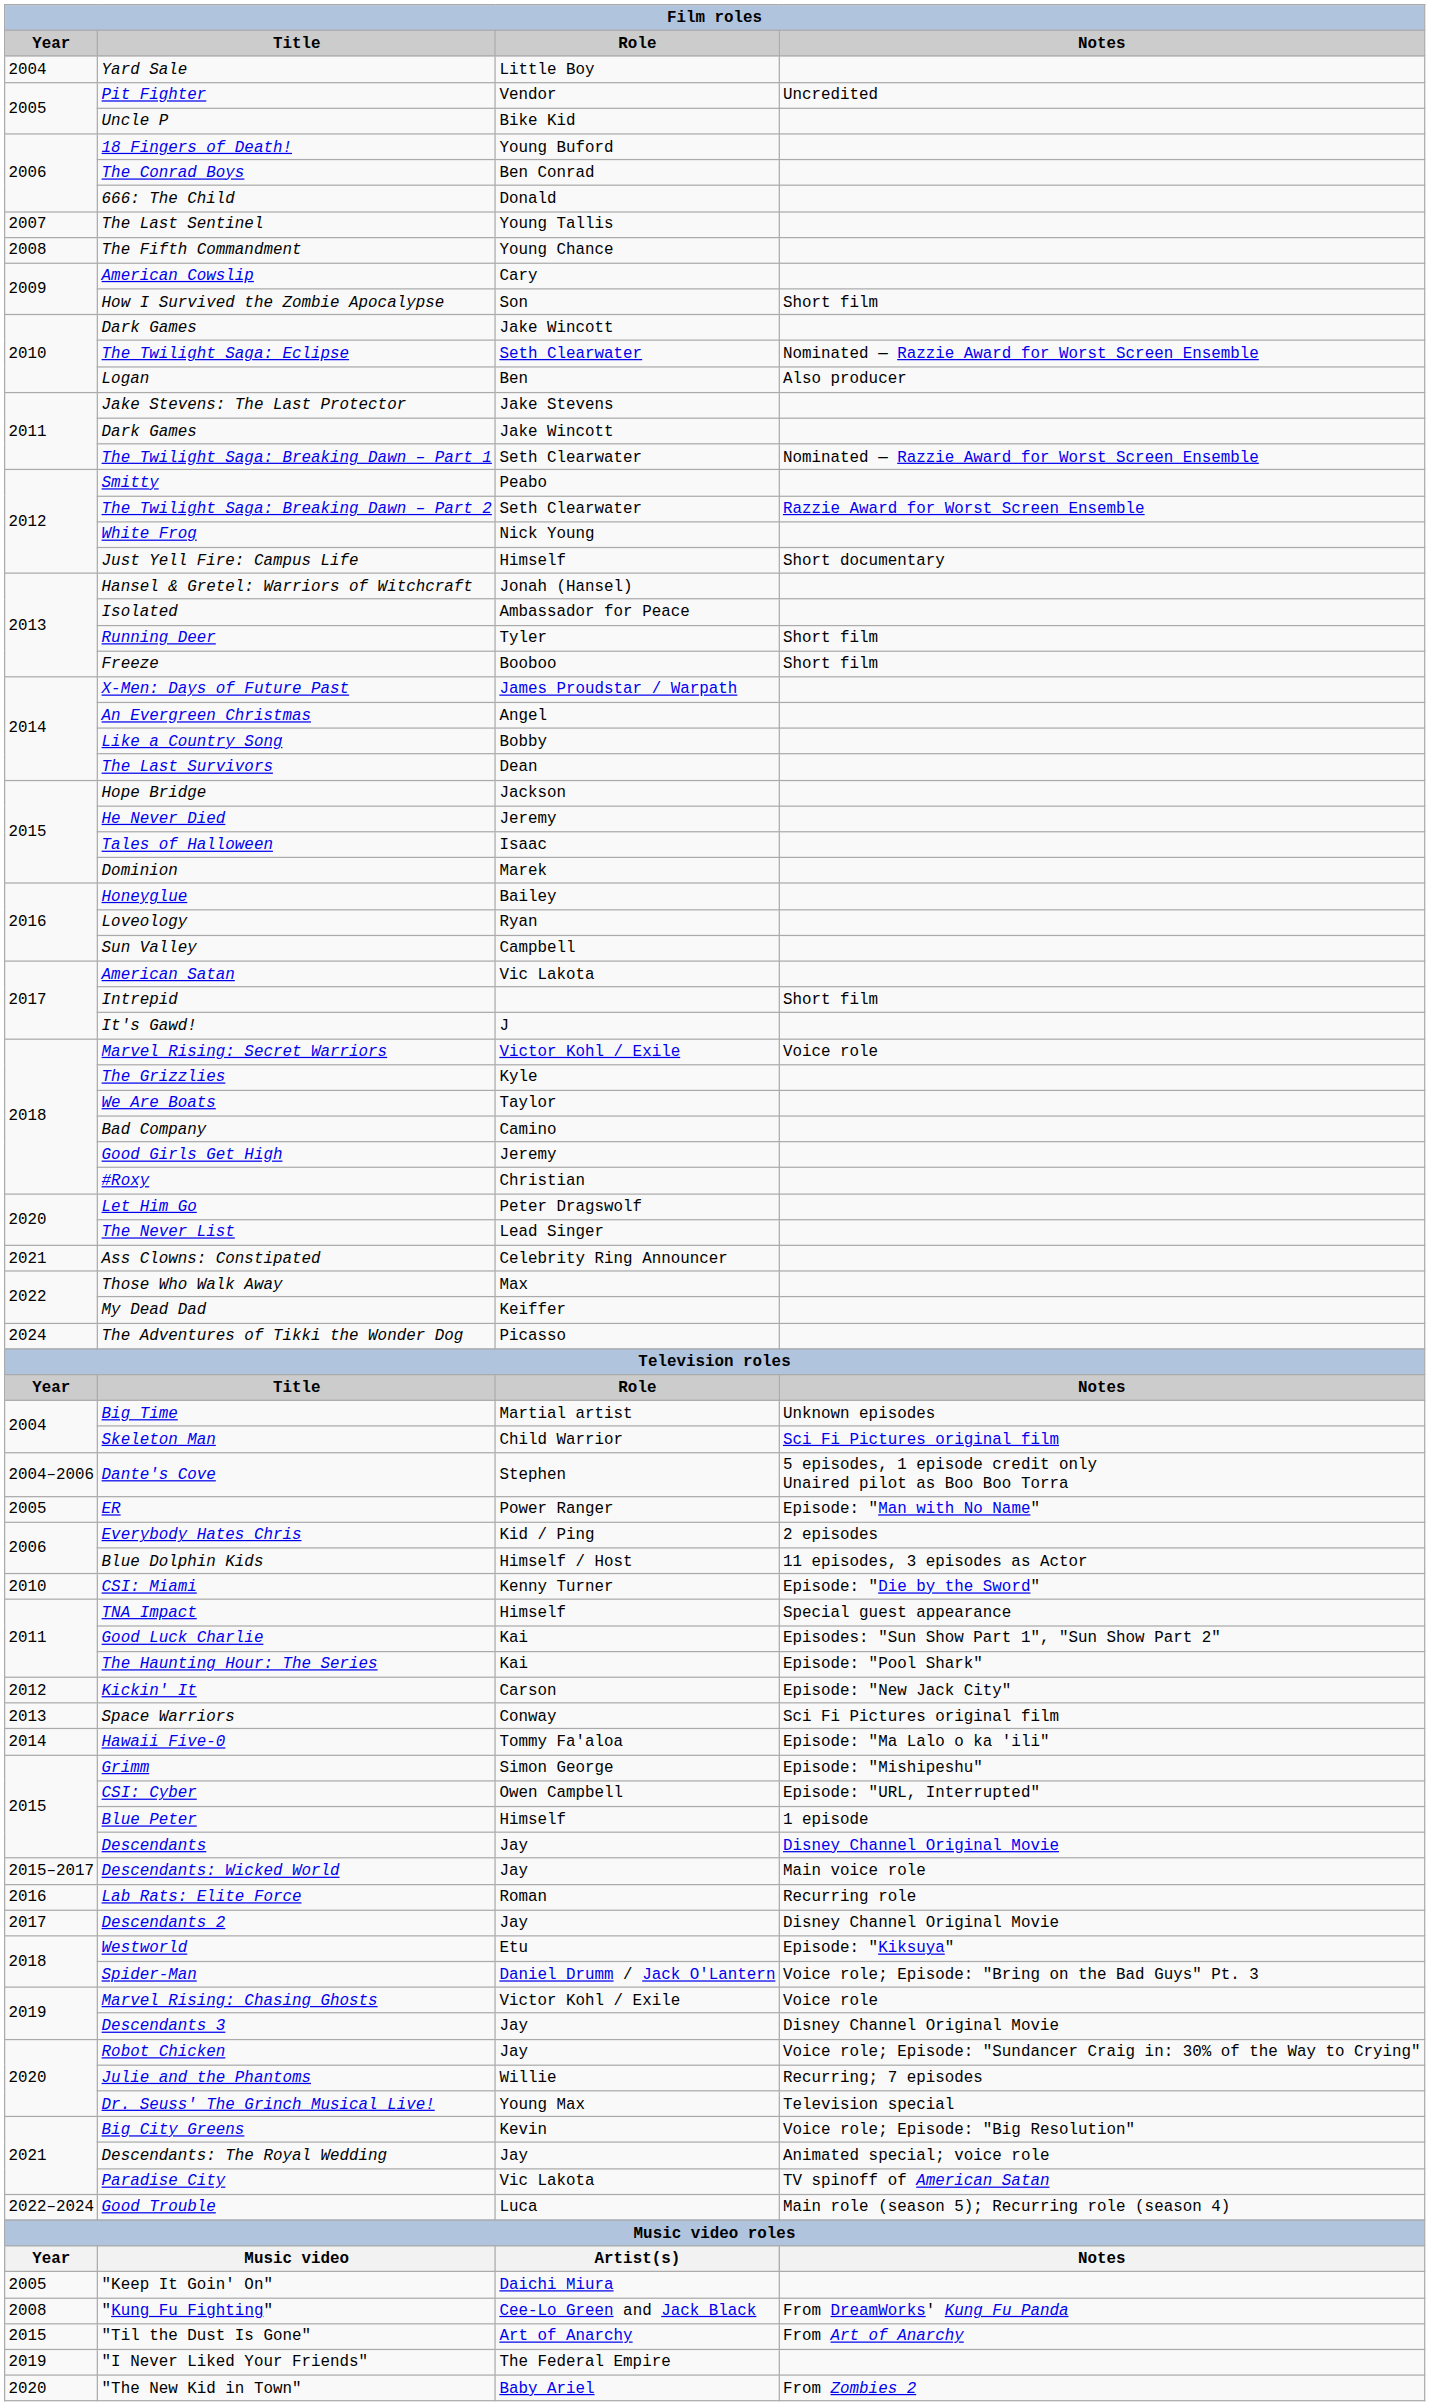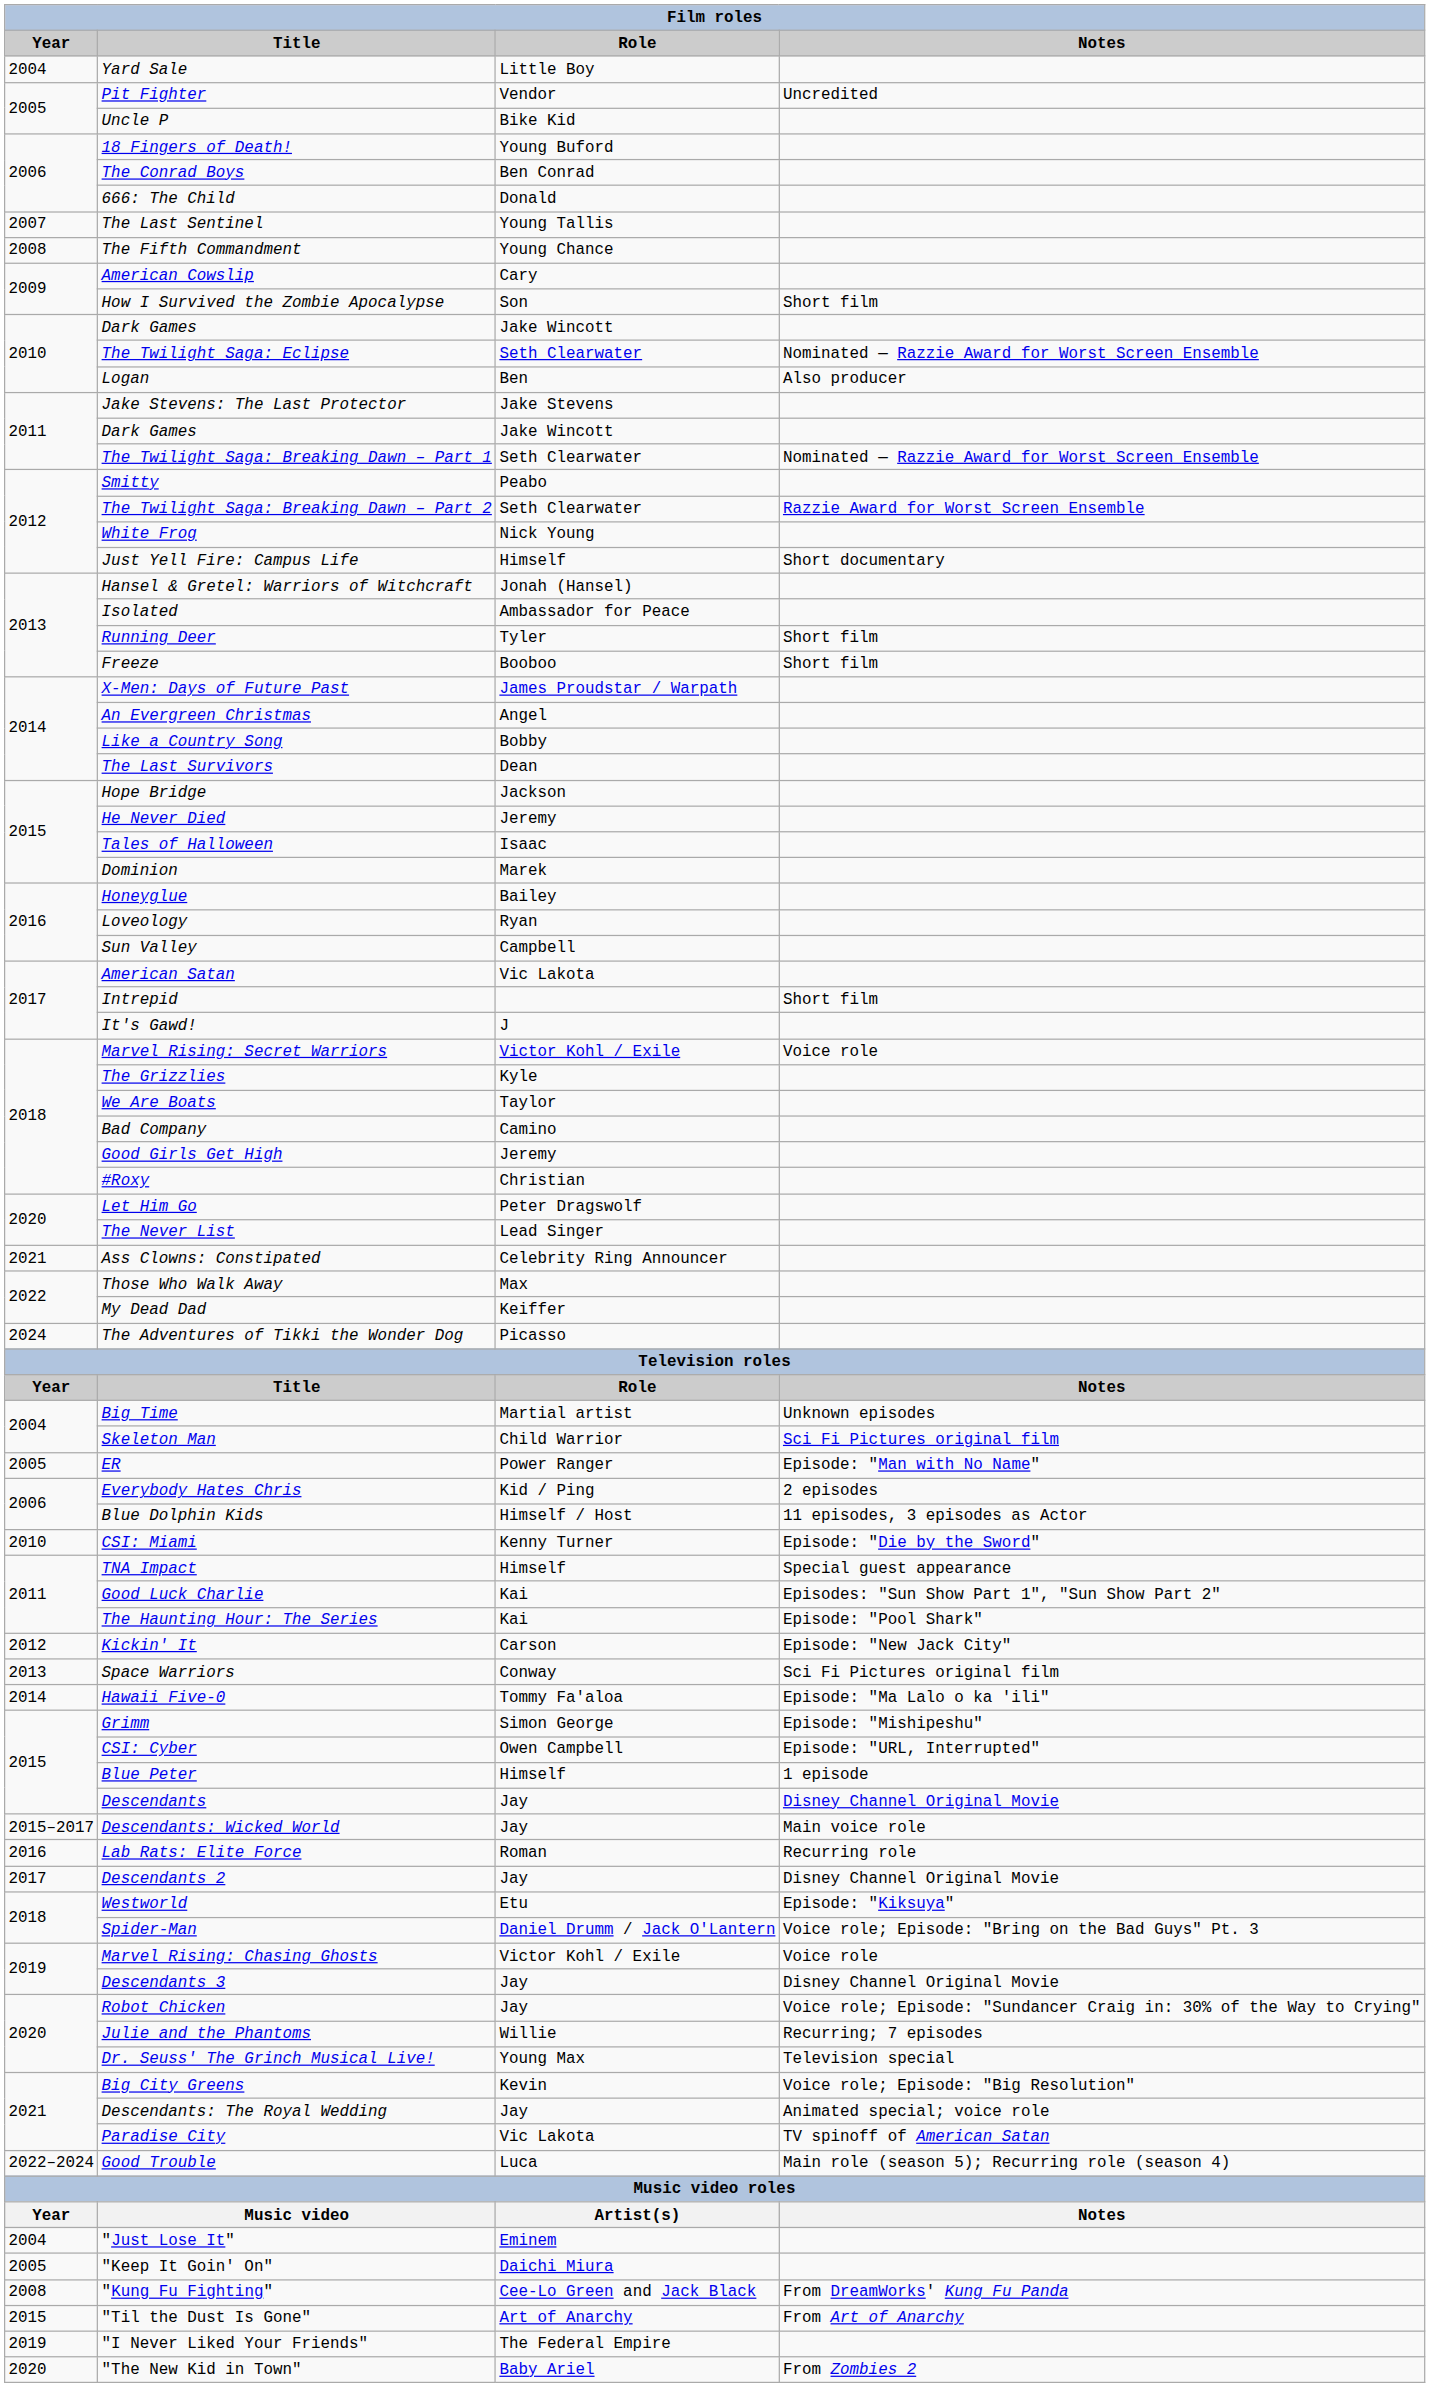- row: 2004–2006 | Dante's Cove | Stephen | 5 episodes, 1 episode credit only Unaired pilot as Boo Boo Torra
+ row: 2004 | "Just Lose It" | Eminem
